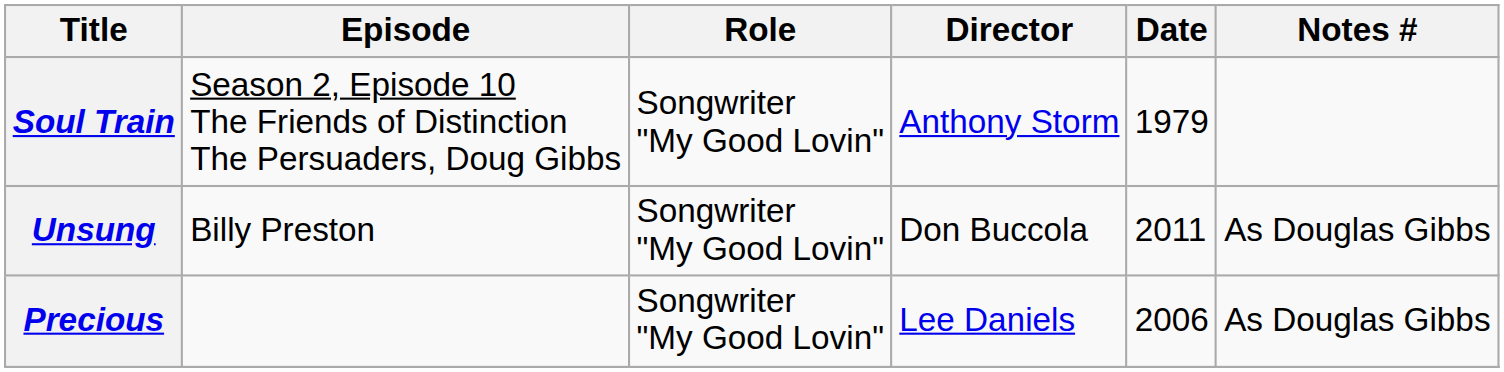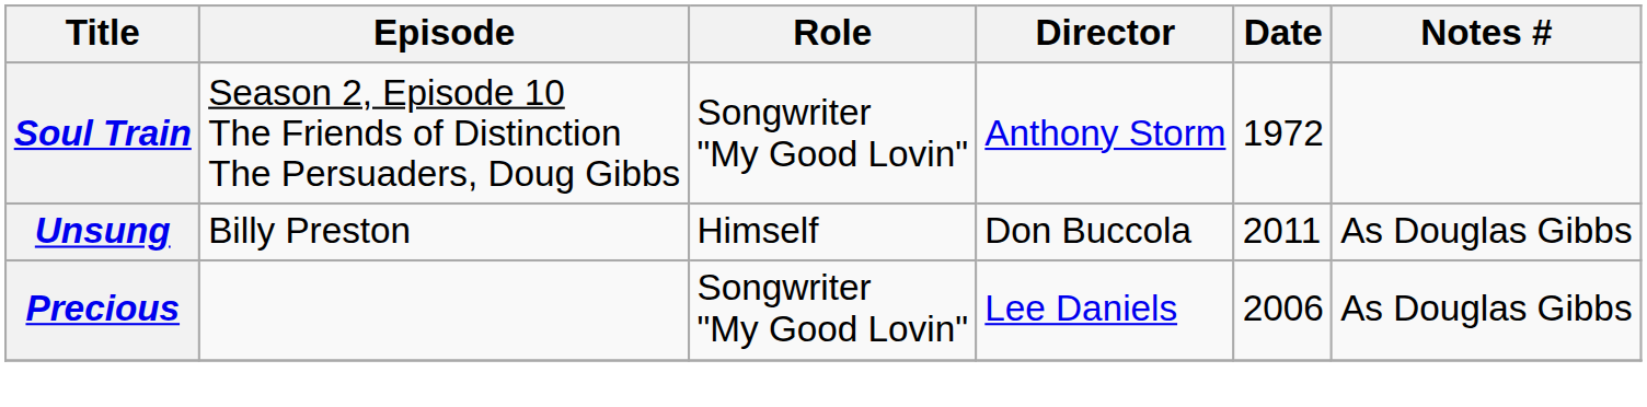Soul Train | Date: 1979 -> 1972
Unsung | Role: Songwriter "My Good Lovin" -> Himself
